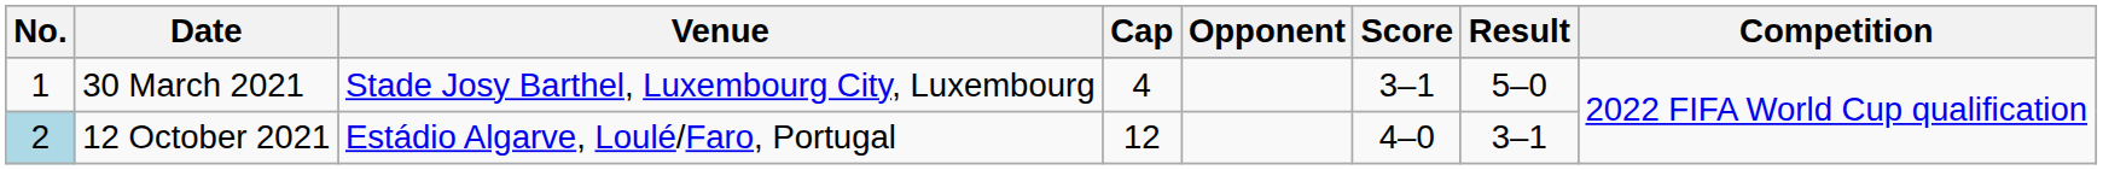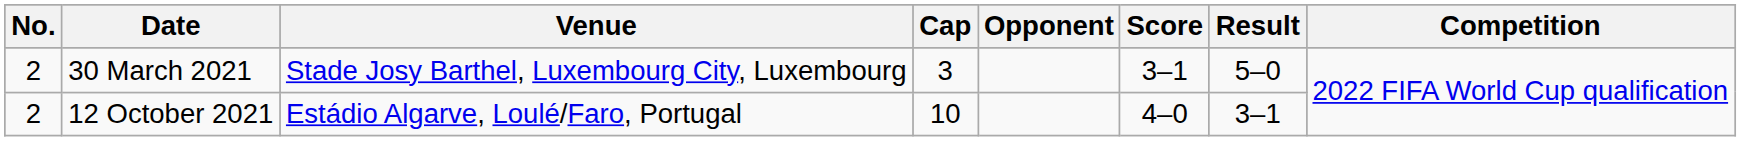30 March 2021 | No.: 1 -> 2
30 March 2021 | Cap: 4 -> 3
12 October 2021 | No.: lightblue background -> no background
12 October 2021 | Cap: 12 -> 10
